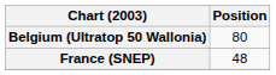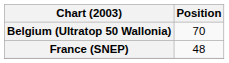Belgium (Ultratop 50 Wallonia) | Position: 80 -> 70
